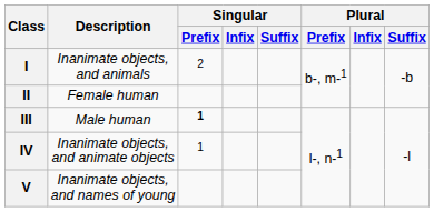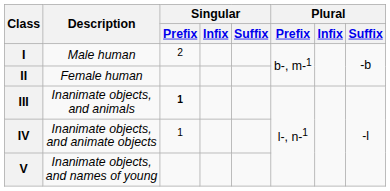I | Description: Inanimate objects, and animals -> Male human
III | Description: Male human -> Inanimate objects, and animals
